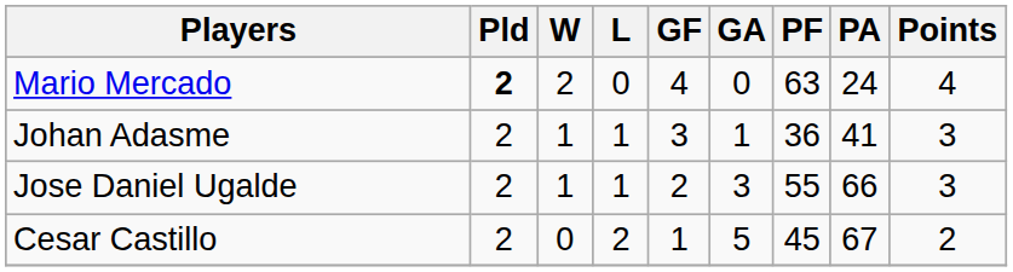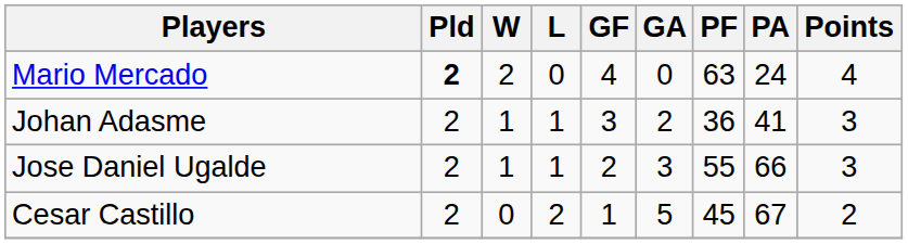Johan Adasme | GA: 1 -> 2
